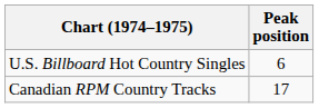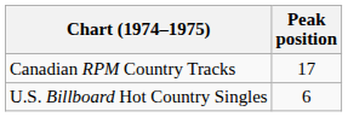rows swapped: U.S. Billboard Hot Country Singles <-> Canadian RPM Country Tracks
